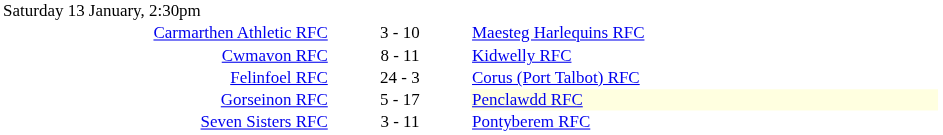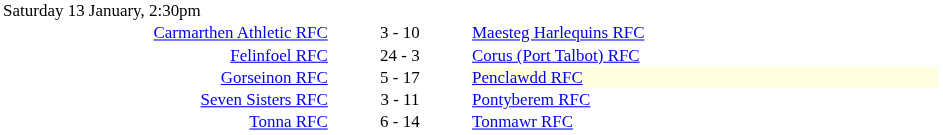- row: Cwmavon RFC | 8 - 11 | Kidwelly RFC
+ row: Tonna RFC | 6 - 14 | Tonmawr RFC
